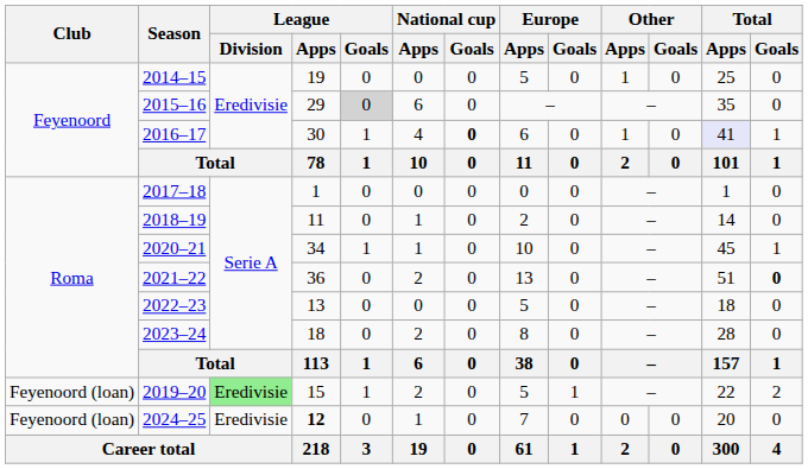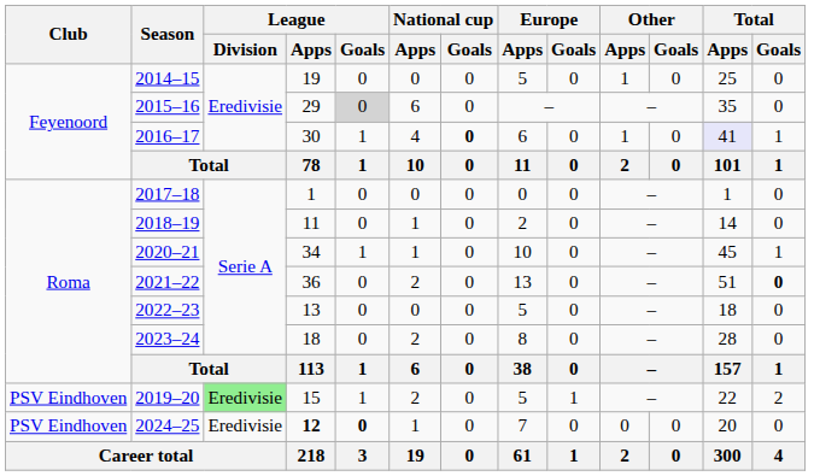2019–20 | Club: Feyenoord (loan) -> PSV Eindhoven
2024–25 | Club: Feyenoord (loan) -> PSV Eindhoven
2024–25 | League / Goals: normal -> bold
